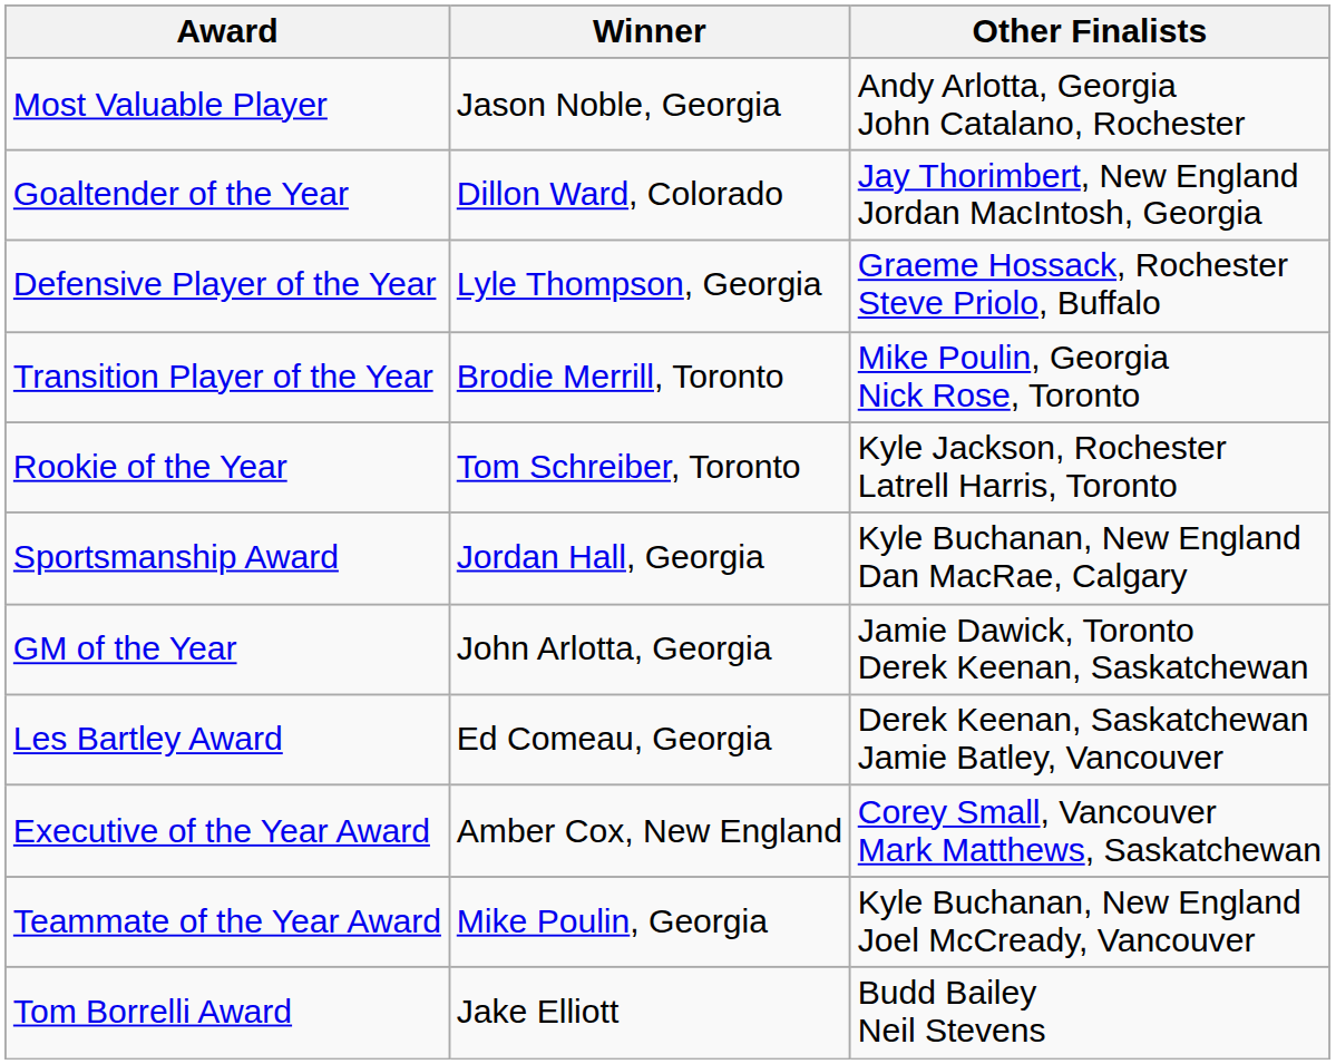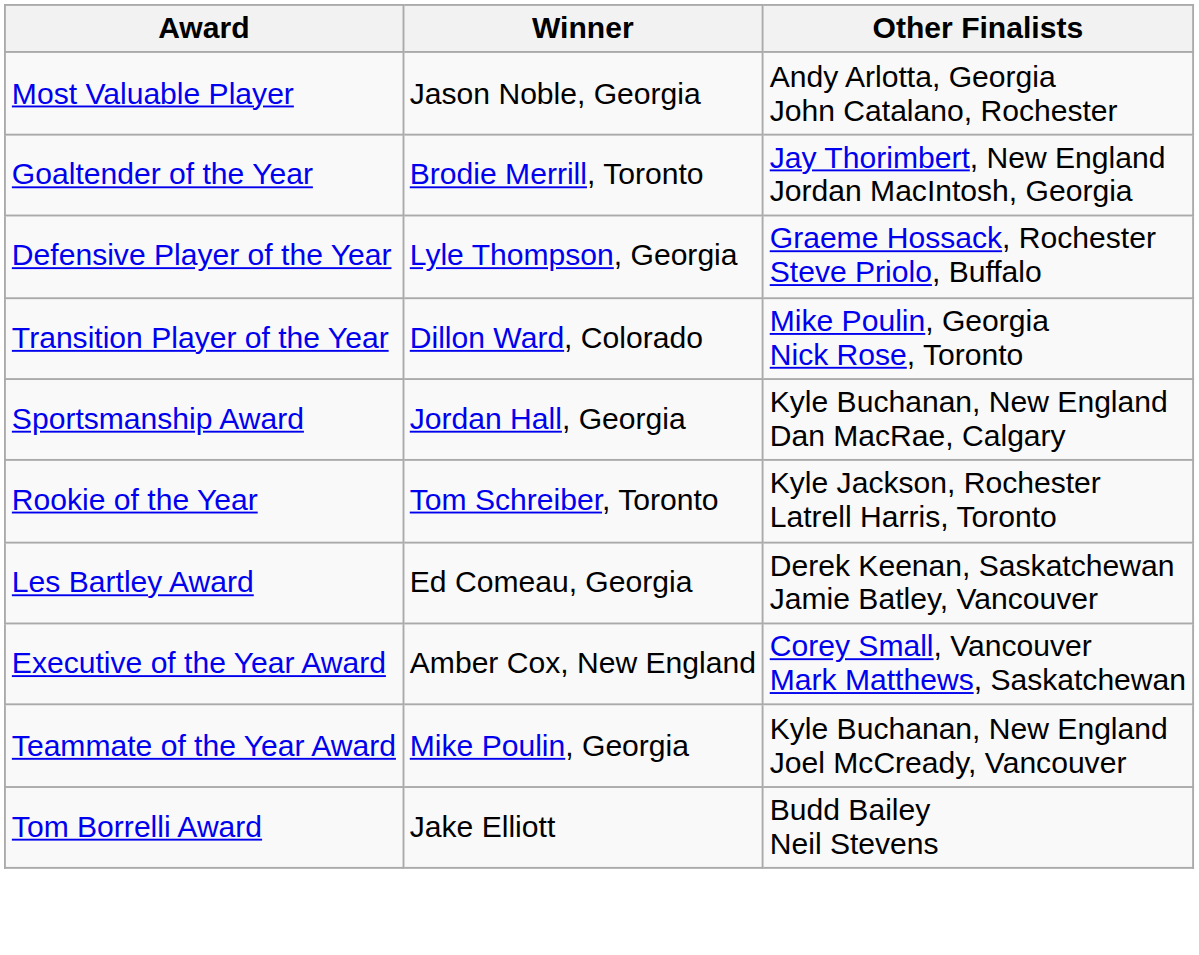Goaltender of the Year | Winner: Dillon Ward, Colorado -> Brodie Merrill, Toronto
Transition Player of the Year | Winner: Brodie Merrill, Toronto -> Dillon Ward, Colorado
rows swapped: Rookie of the Year <-> Sportsmanship Award
- row: GM of the Year | John Arlotta, Georgia | Jamie Dawick, Toronto Derek Keenan, Saskatchewan
